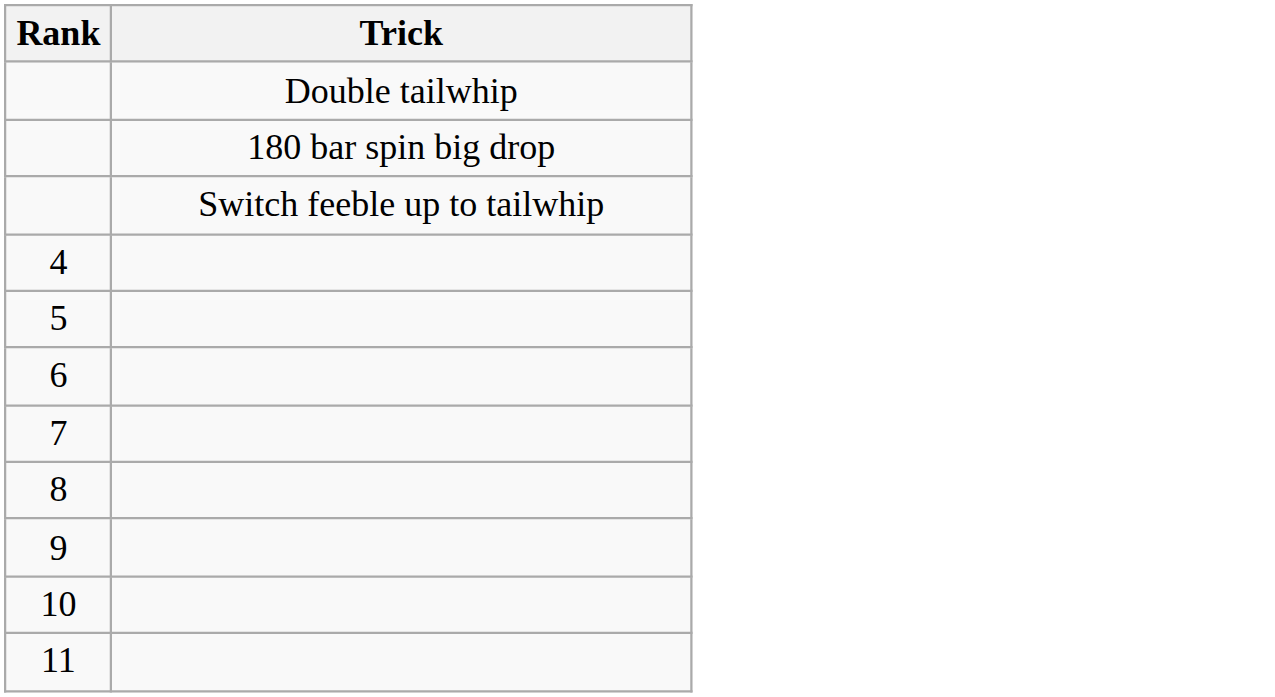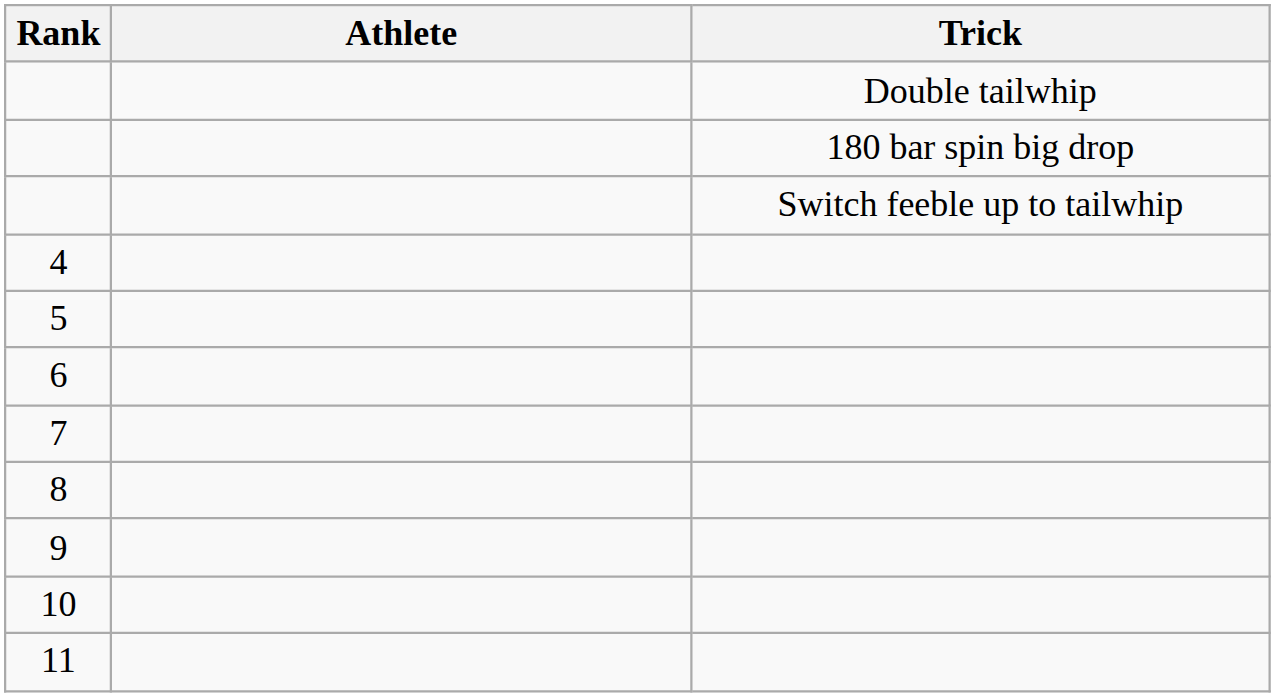+ column: Athlete
